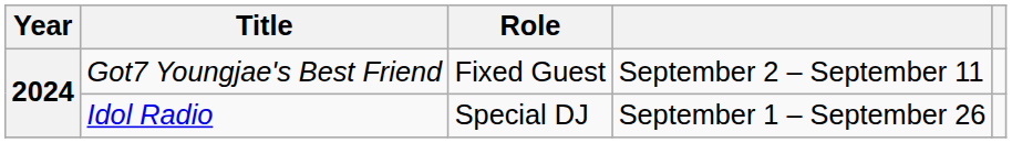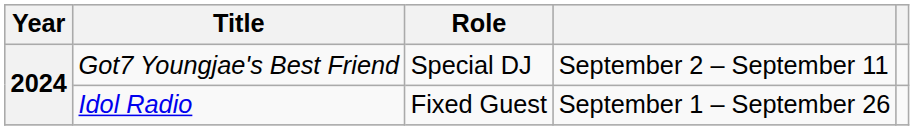Got7 Youngjae's Best Friend | Role: Fixed Guest -> Special DJ
Idol Radio | Role: Special DJ -> Fixed Guest
